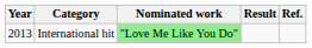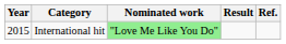International hit | Year: 2013 -> 2015
